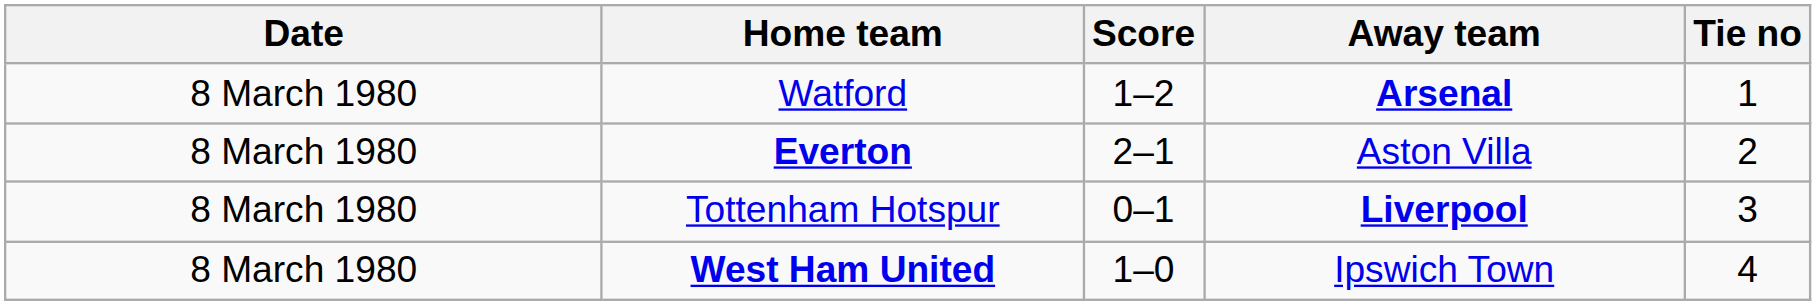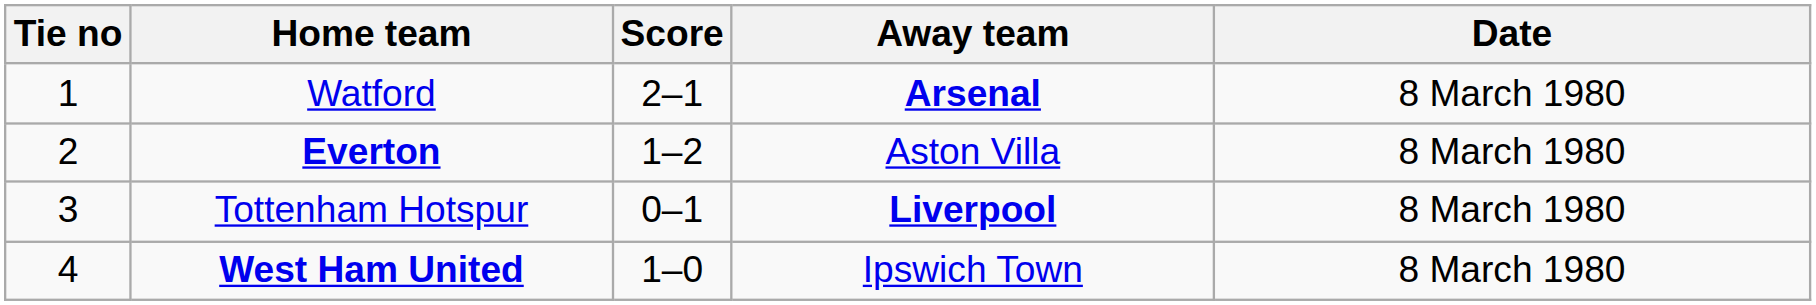columns swapped: Tie no <-> Date
Watford | Score: 1–2 -> 2–1
Everton | Score: 2–1 -> 1–2
